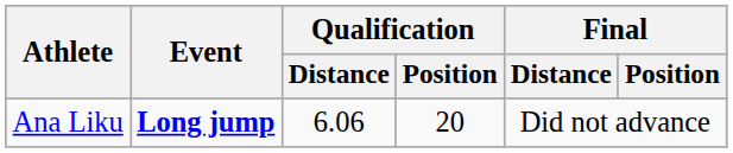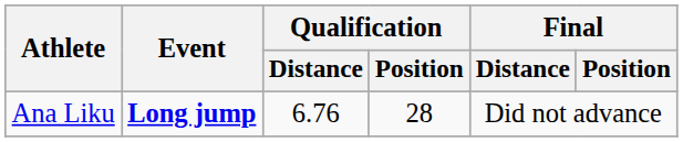Ana Liku | Qualification / Distance: 6.06 -> 6.76
Ana Liku | Qualification / Position: 20 -> 28
